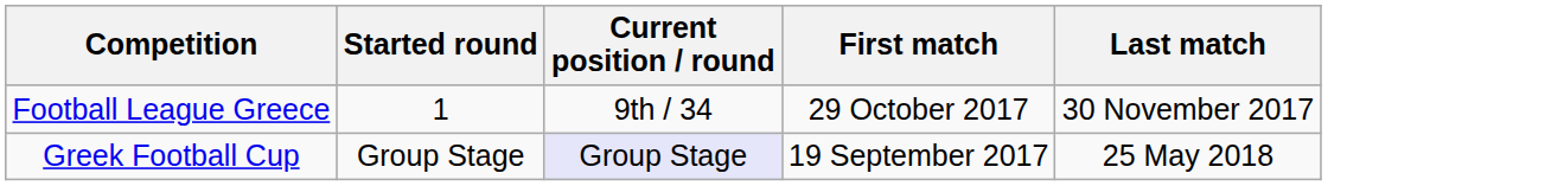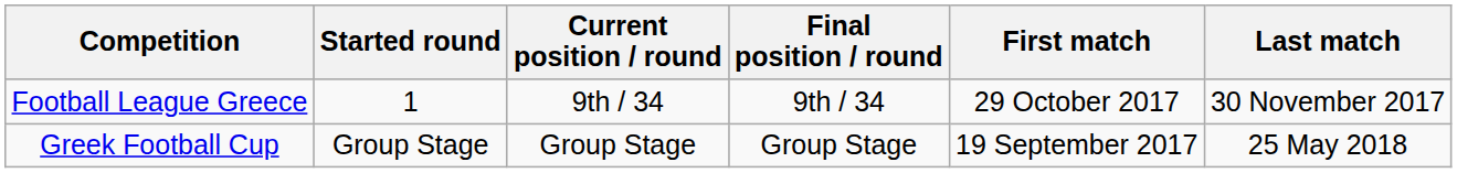+ column: Final position / round | 9th / 34 | Group Stage
Greek Football Cup | Current position / round: lavender background -> no background
